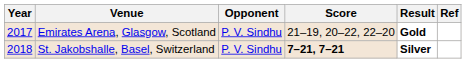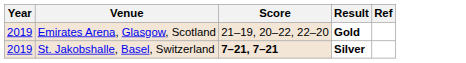- column: Opponent | P. V. Sindhu | P. V. Sindhu
Emirates Arena, Glasgow, Scotland | Year: 2017 -> 2019
St. Jakobshalle, Basel, Switzerland | Year: 2018 -> 2019
